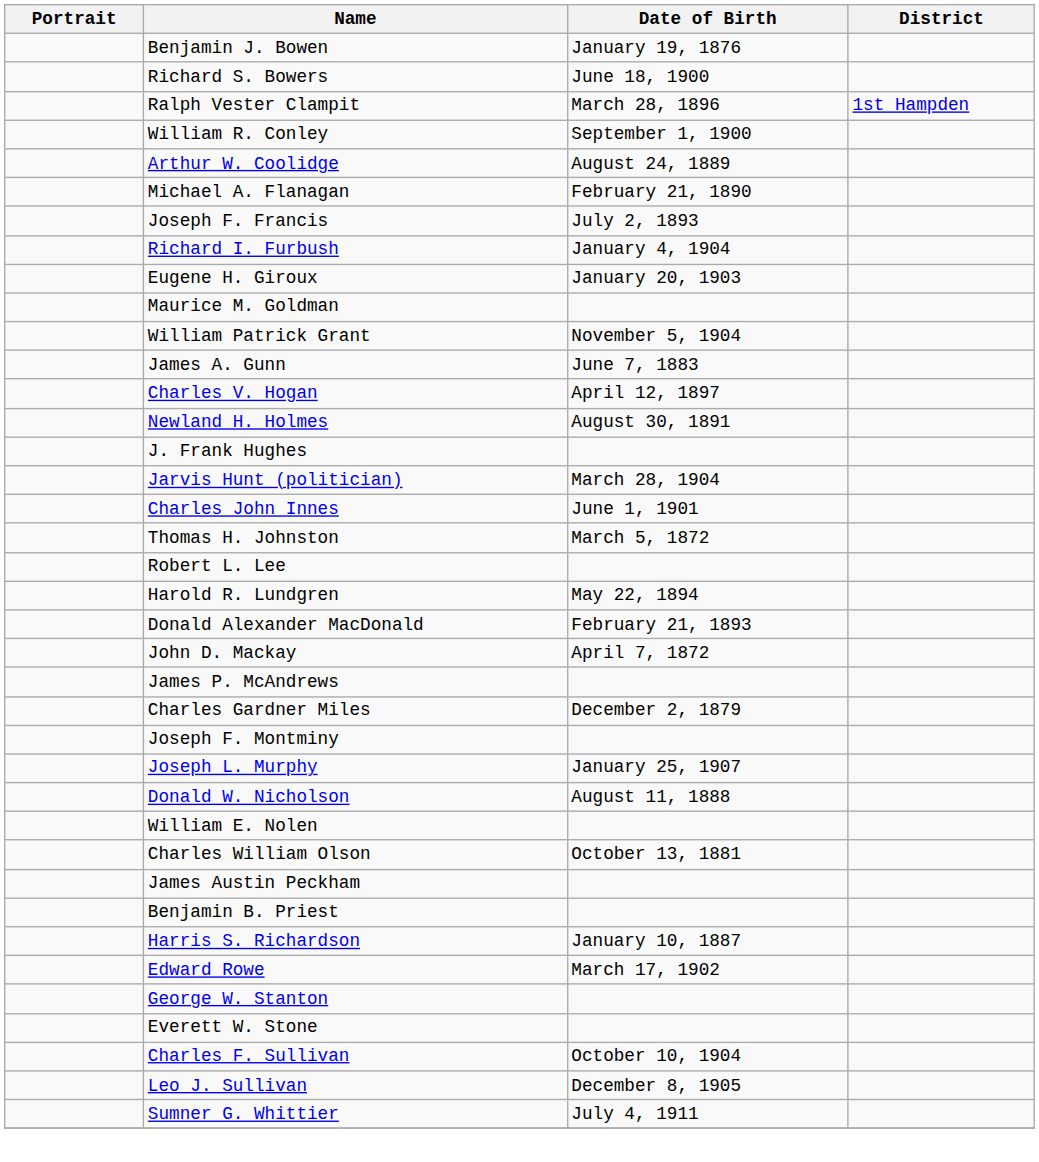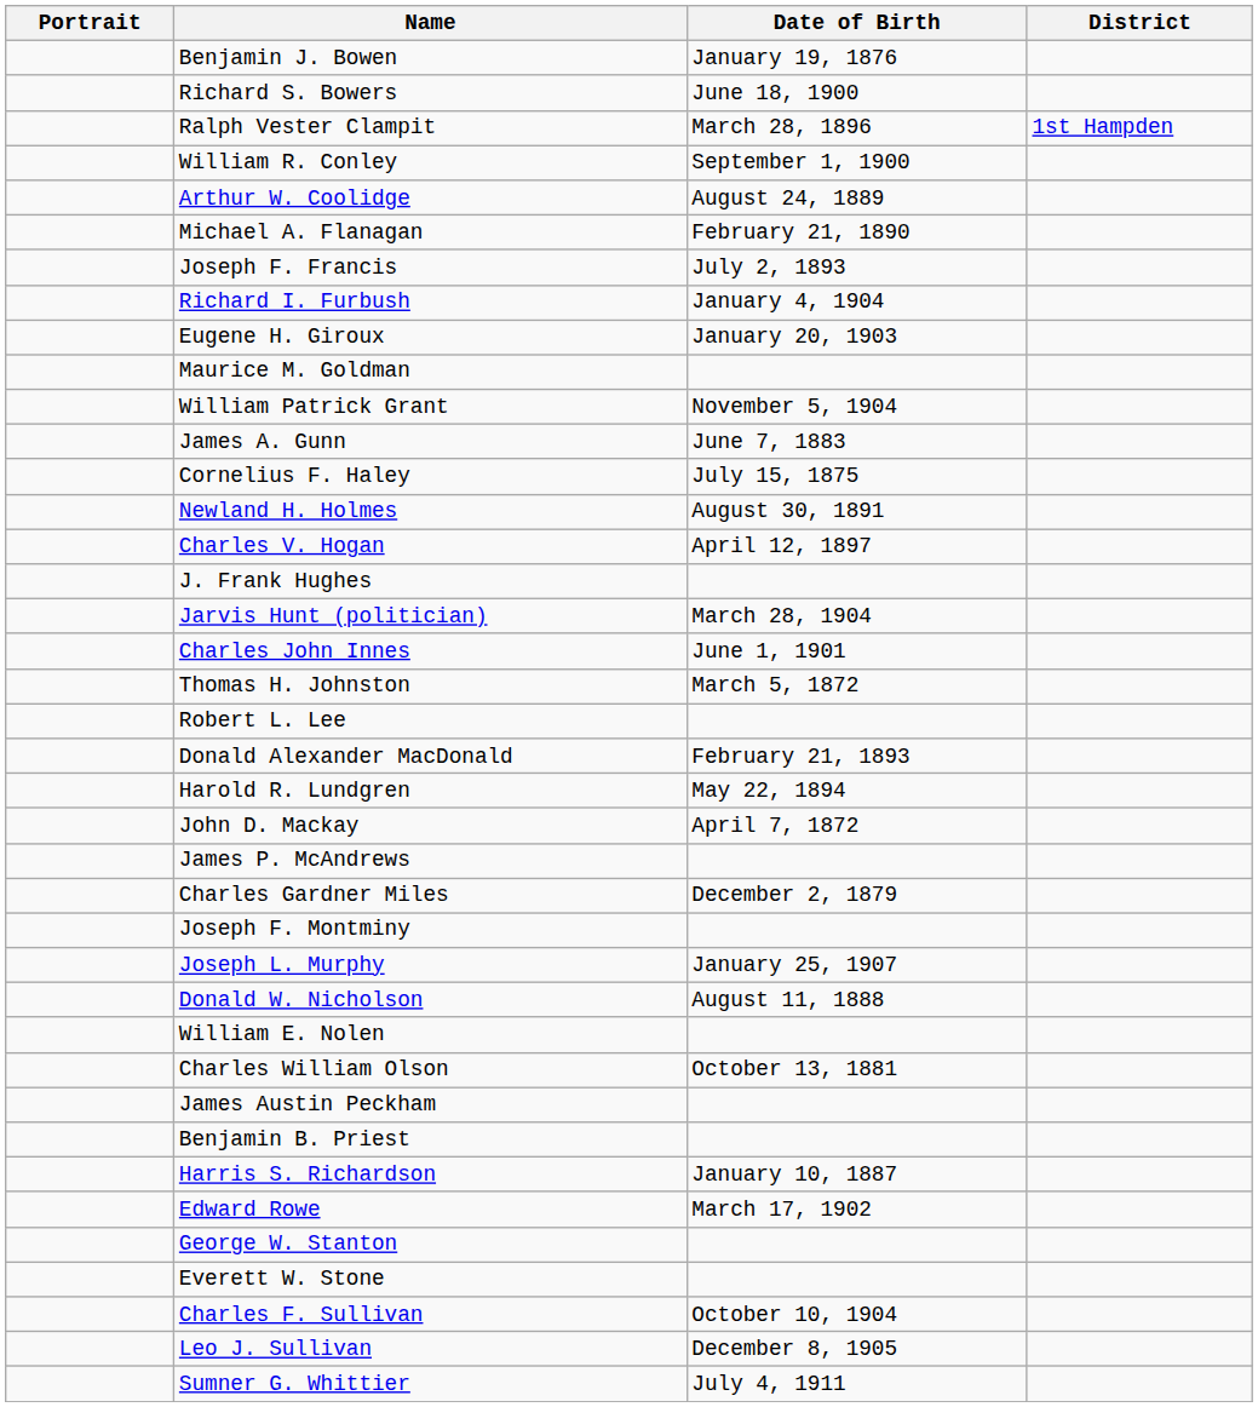+ row: Cornelius F. Haley | July 15, 1875
rows swapped: Charles V. Hogan <-> Newland H. Holmes
rows swapped: Harold R. Lundgren <-> Donald Alexander MacDonald
